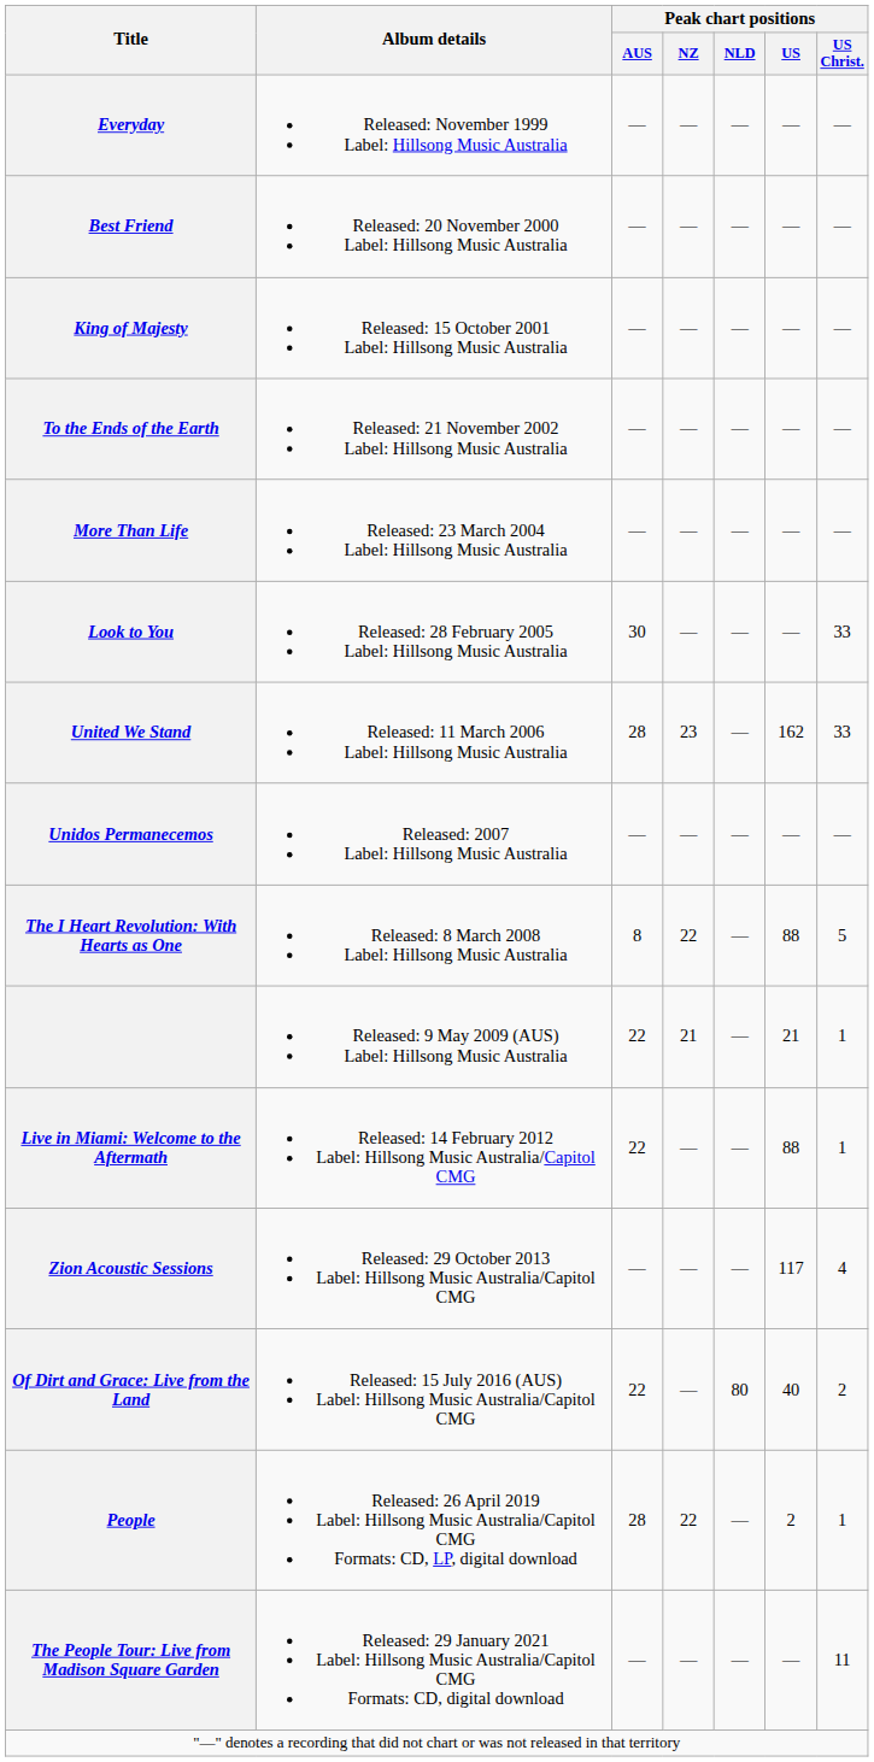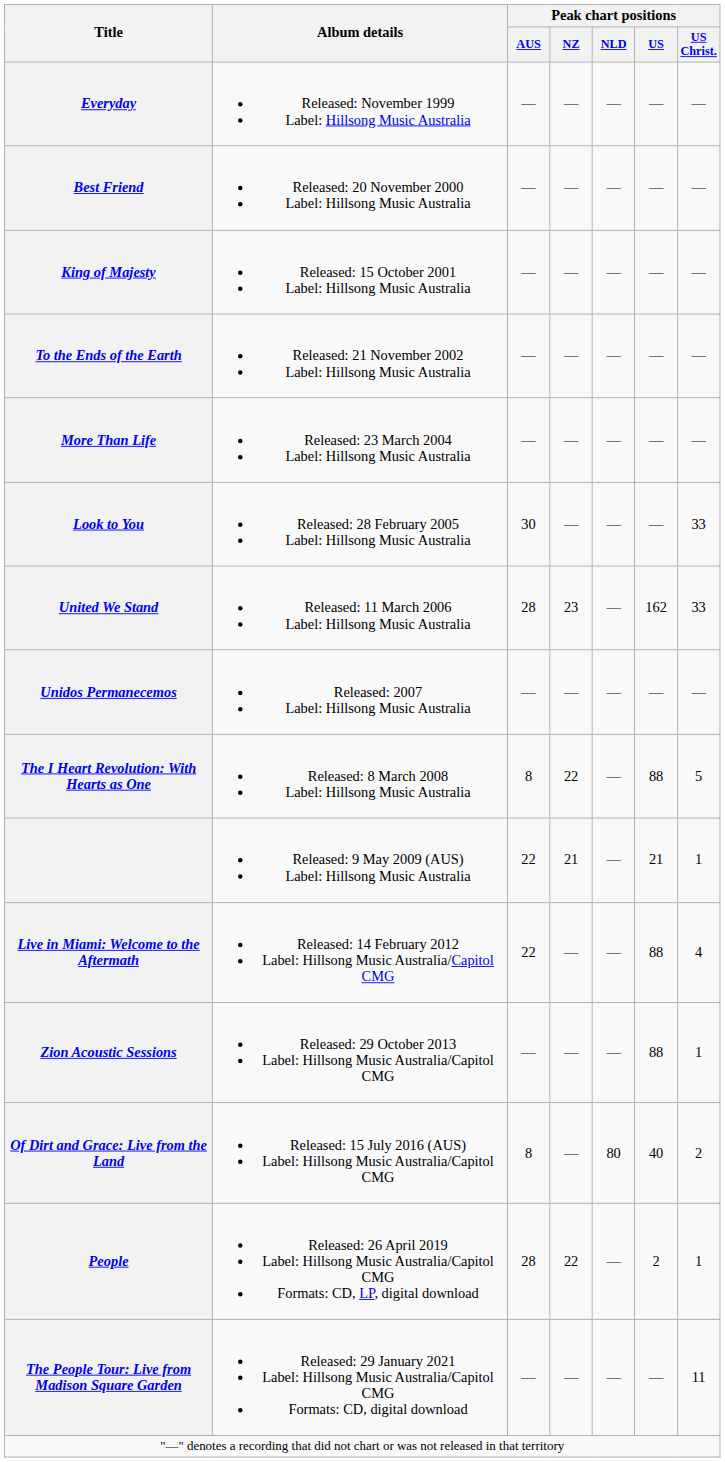Live in Miami: Welcome to the Aftermath | Peak chart positions / US Christ.: 1 -> 4
Zion Acoustic Sessions | Peak chart positions / US: 117 -> 88
Zion Acoustic Sessions | Peak chart positions / US Christ.: 4 -> 1
Of Dirt and Grace: Live from the Land | Peak chart positions / AUS: 22 -> 8
